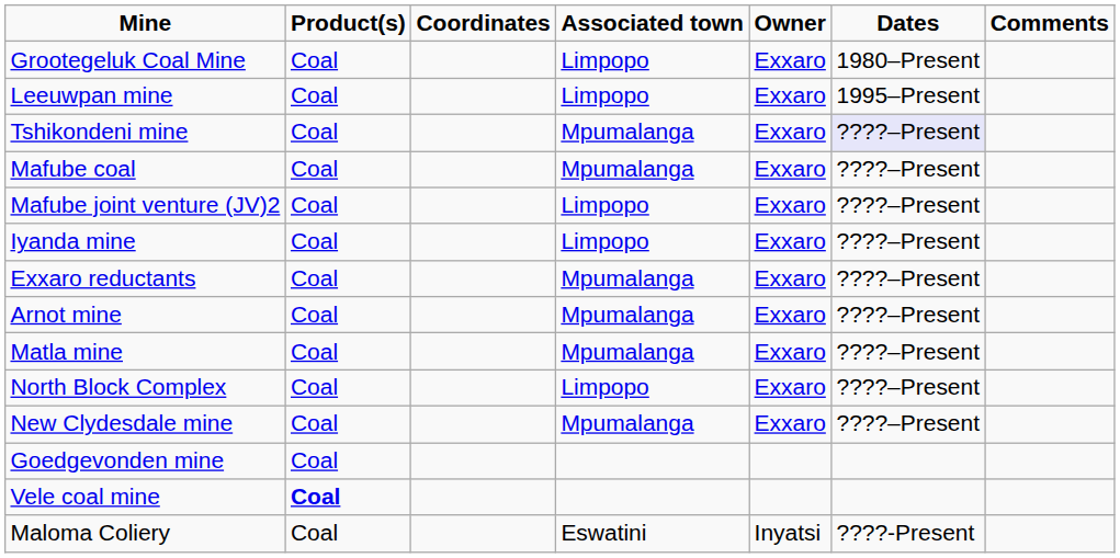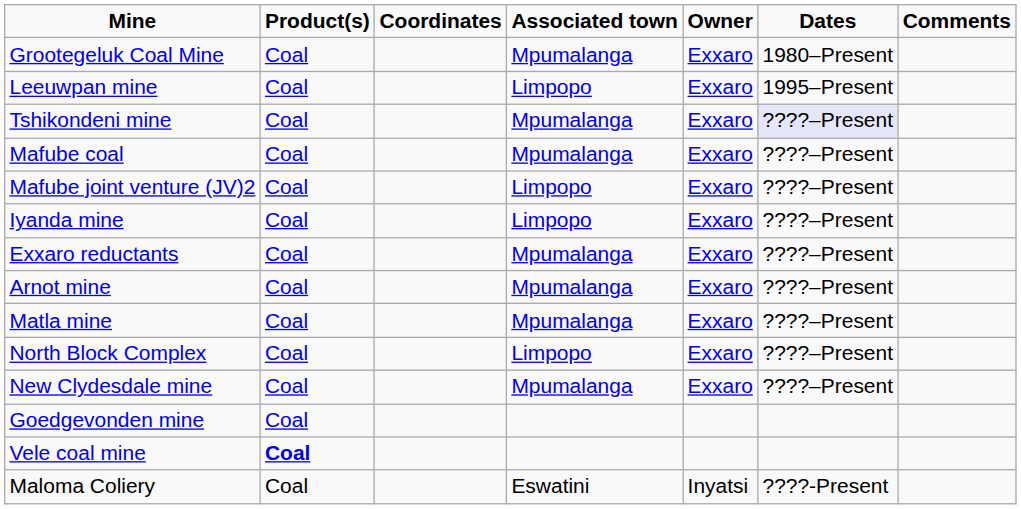Grootegeluk Coal Mine | Associated town: Limpopo -> Mpumalanga
